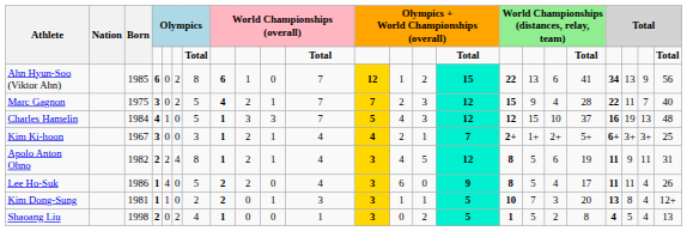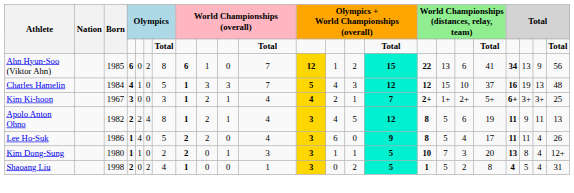- row: Marc Gagnon | 1975 | 3 | 0 | 2 | 5 | 4 | 2 | 1 | 7 | 7 | 2 | 3 | 12 | 15 | 9 | 4 | 28 | 22 | 11 | 7 | 40
Apolo Anton Ohno | column 23: 31 -> 13
Kim Dong-Sung | Born: 1981 -> 1980
Shaoang Liu | column 23: 13 -> 31
